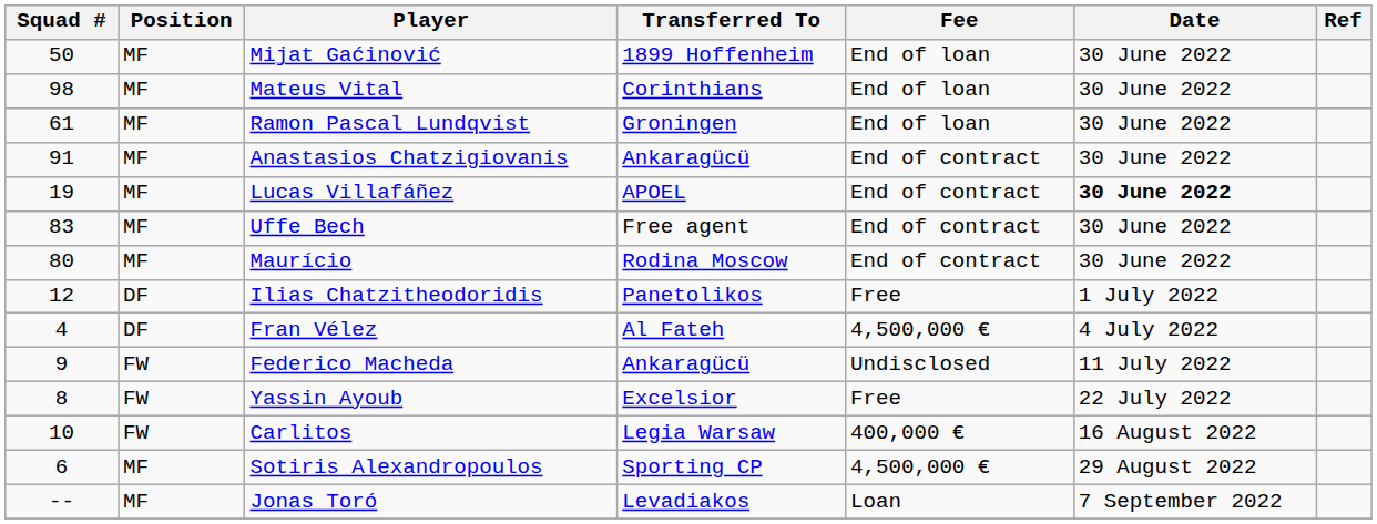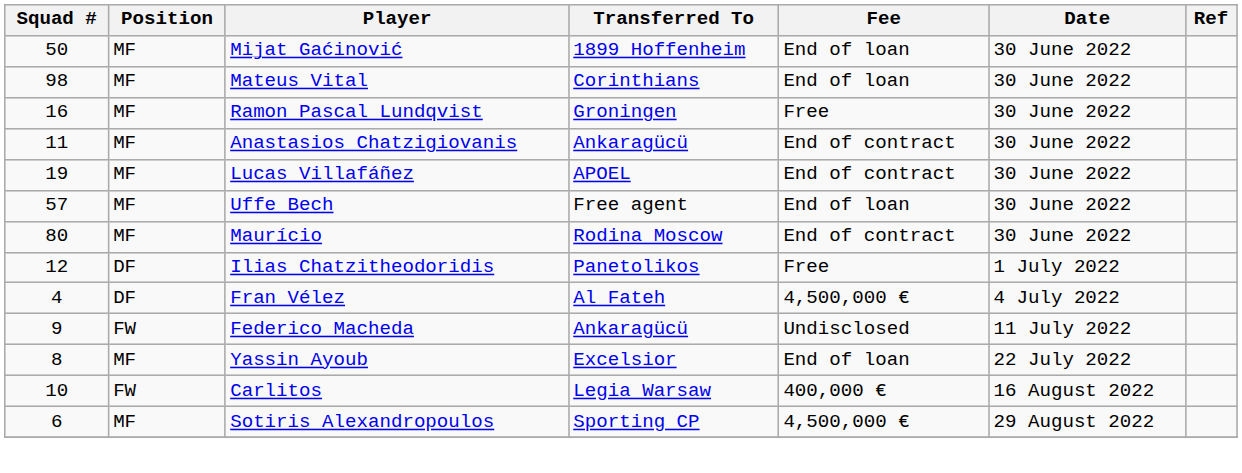Ramon Pascal Lundqvist | Squad #: 61 -> 16
Ramon Pascal Lundqvist | Fee: End of loan -> Free
Anastasios Chatzigiovanis | Squad #: 91 -> 11
Lucas Villafáñez | Date: bold -> normal
Uffe Bech | Squad #: 83 -> 57
Uffe Bech | Fee: End of contract -> End of loan
Yassin Ayoub | Position: FW -> MF
Yassin Ayoub | Fee: Free -> End of loan
- row: -- | MF | Jonas Toró | Levadiakos | Loan | 7 September 2022
